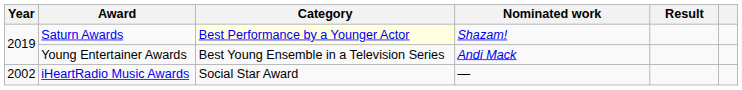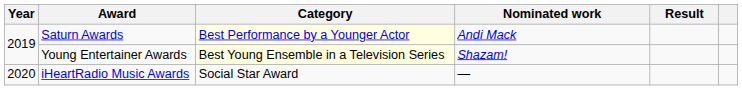Saturn Awards | Nominated work: Shazam! -> Andi Mack
Young Entertainer Awards | Category: no background -> lightyellow background
Young Entertainer Awards | Nominated work: Andi Mack -> Shazam!
iHeartRadio Music Awards | Year: 2002 -> 2020
